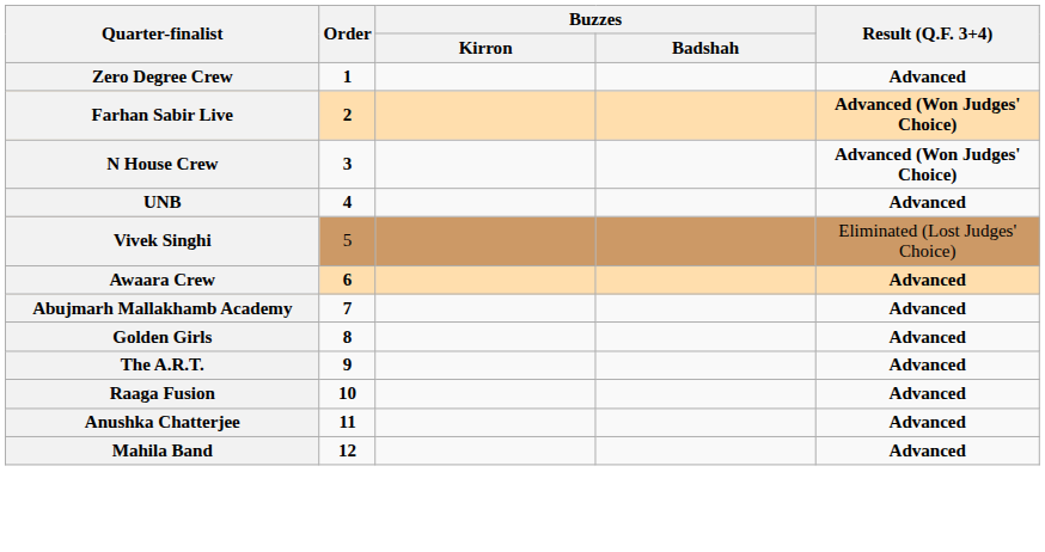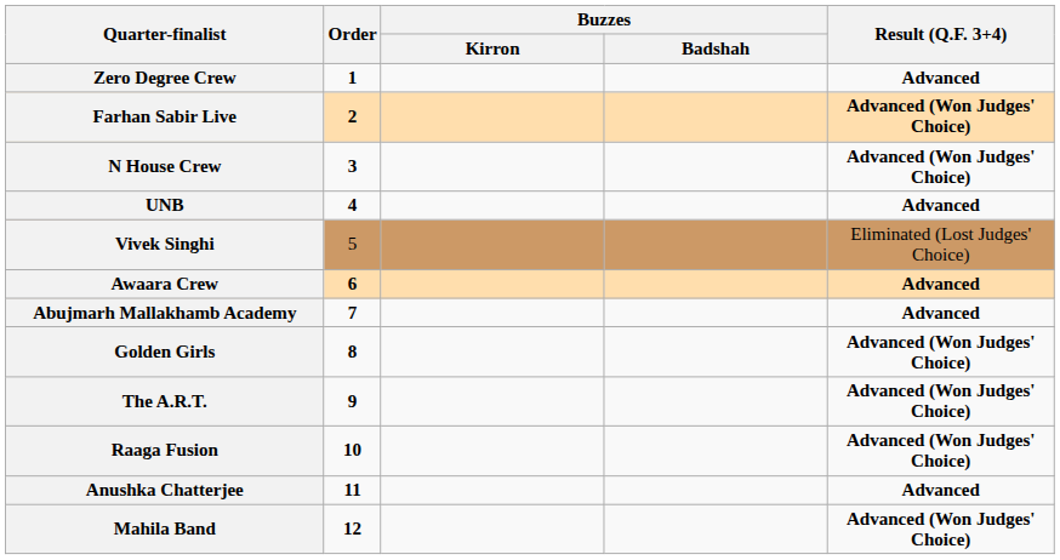Golden Girls | Result (Q.F. 3+4): Advanced -> Advanced (Won Judges' Choice)
The A.R.T. | Result (Q.F. 3+4): Advanced -> Advanced (Won Judges' Choice)
Raaga Fusion | Result (Q.F. 3+4): Advanced -> Advanced (Won Judges' Choice)
Mahila Band | Result (Q.F. 3+4): Advanced -> Advanced (Won Judges' Choice)
